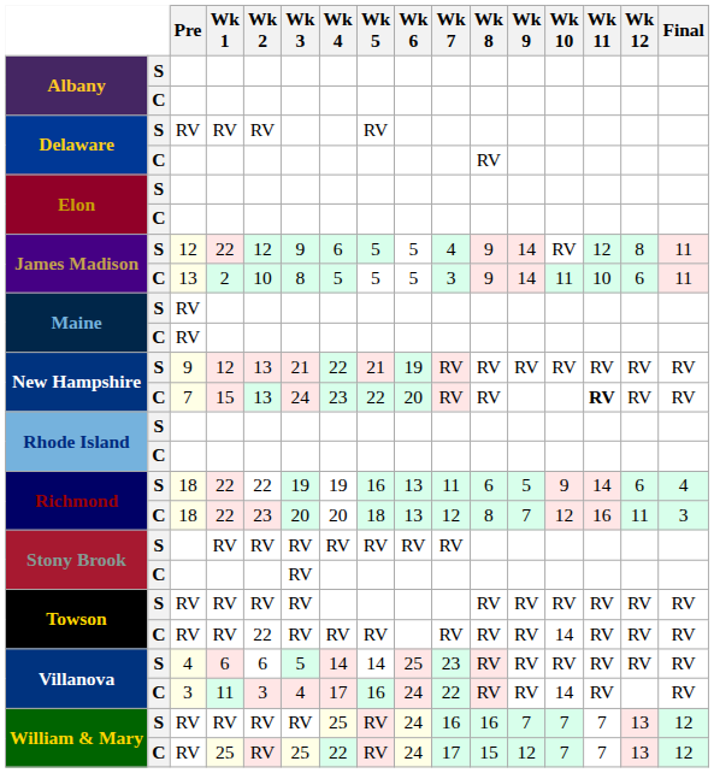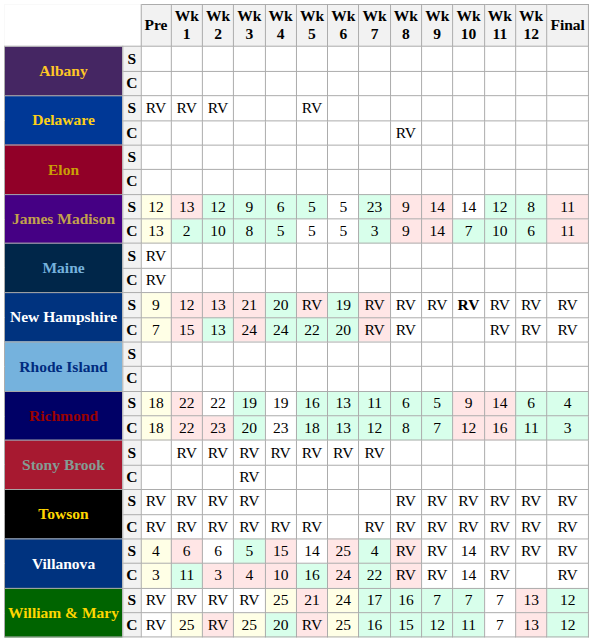James Madison / S | Wk 1: 22 -> 13
James Madison / S | Wk 7: 4 -> 23
James Madison / S | Wk 10: RV -> 14
James Madison / C | Wk 10: 11 -> 7
New Hampshire / S | Wk 4: 22 -> 20
New Hampshire / S | Wk 5: 21 -> RV
New Hampshire / S | Wk 10: normal -> bold
New Hampshire / C | Wk 4: 23 -> 24
New Hampshire / C | Wk 11: bold -> normal
Richmond / C | Wk 4: 20 -> 23
Towson / C | Wk 2: 22 -> RV
Towson / C | Wk 10: 14 -> RV
Villanova / S | Wk 4: 14 -> 15
Villanova / S | Wk 7: 23 -> 4
Villanova / S | Wk 10: RV -> 14
Villanova / C | Wk 4: 17 -> 10
William & Mary / S | Wk 5: RV -> 21
William & Mary / S | Wk 7: 16 -> 17
William & Mary / C | Wk 4: 22 -> 20
William & Mary / C | Wk 6: 24 -> 25
William & Mary / C | Wk 7: 17 -> 16
William & Mary / C | Wk 10: 7 -> 11
